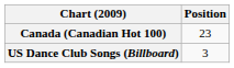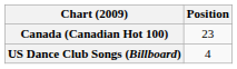US Dance Club Songs (Billboard) | Position: 3 -> 4
